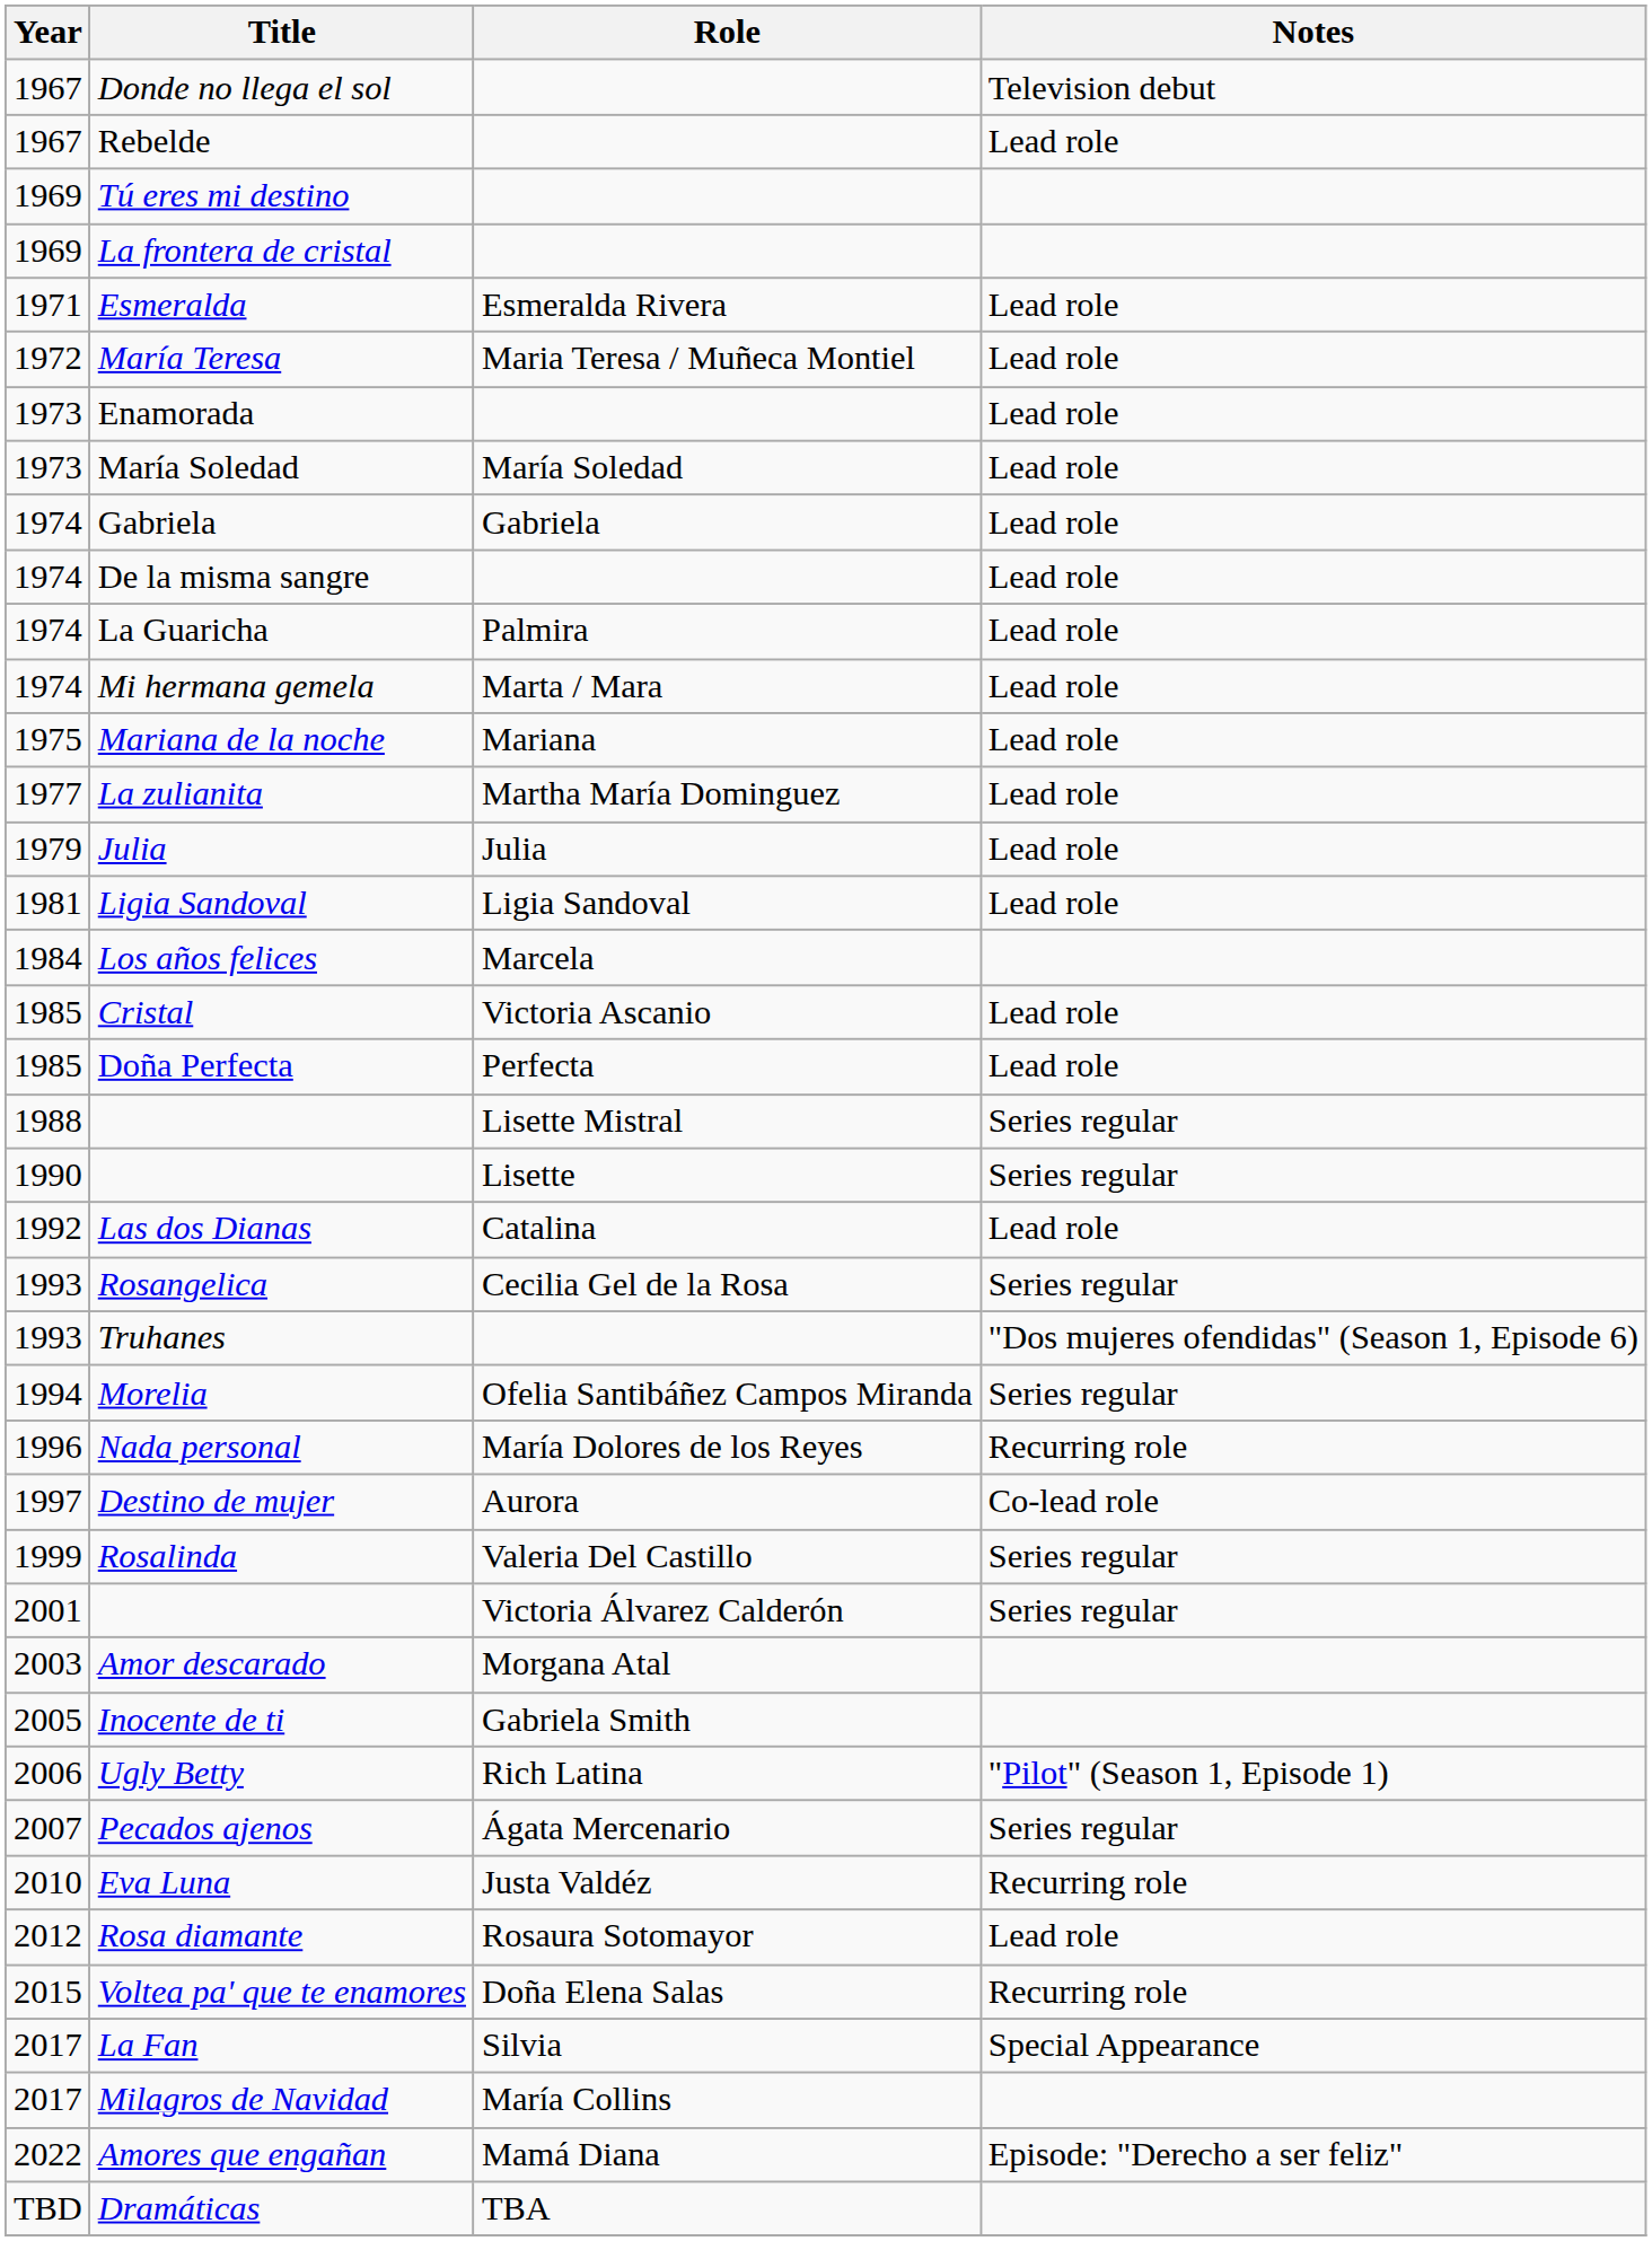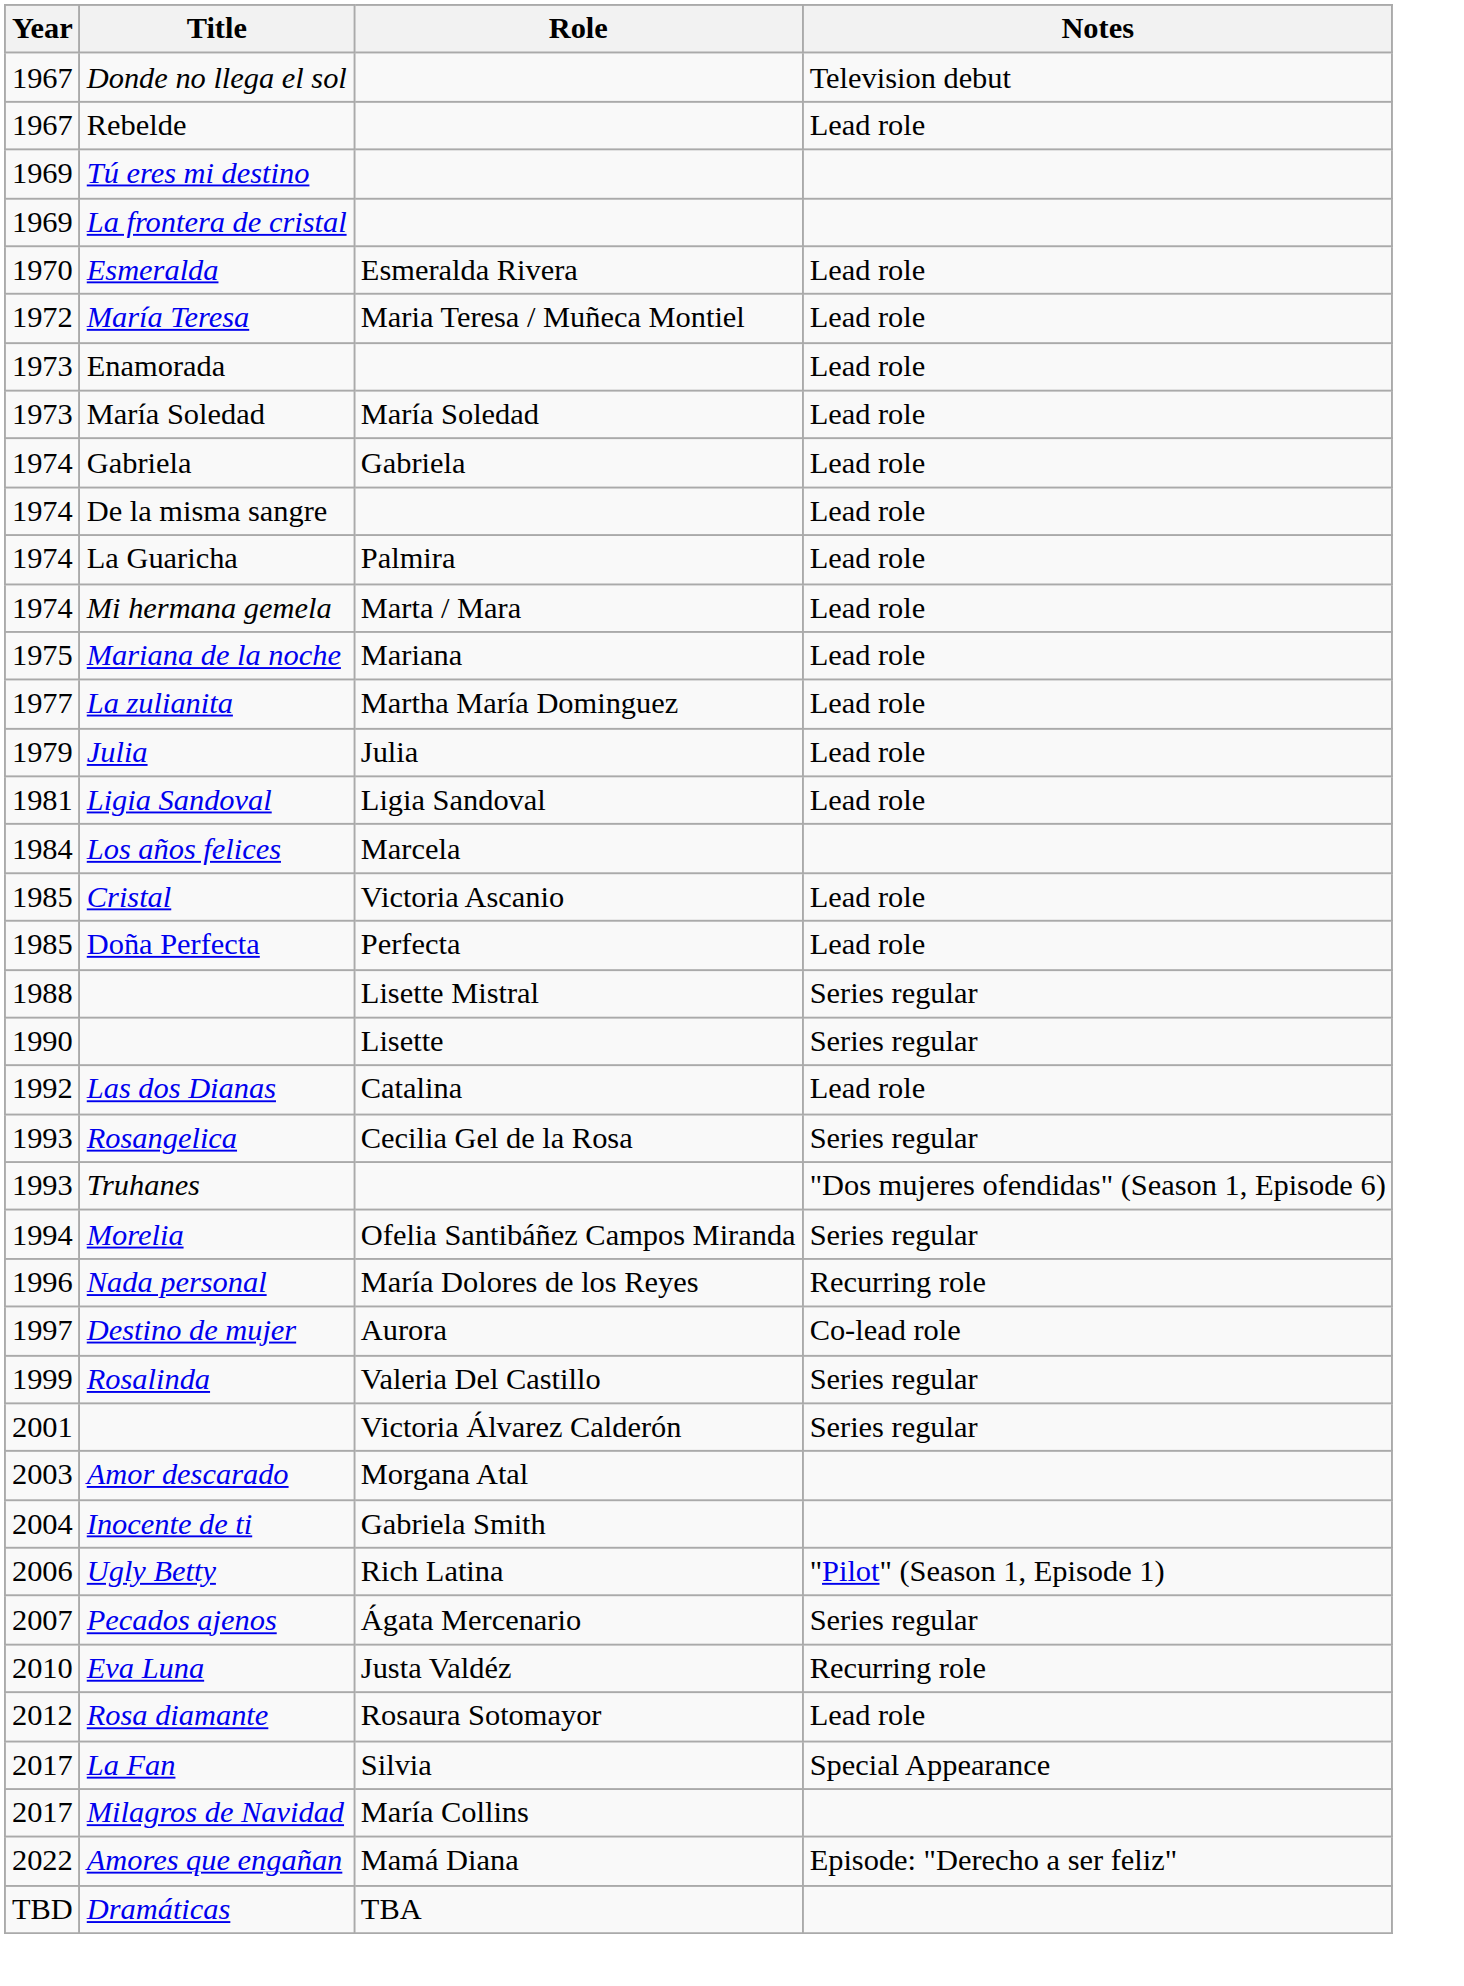Esmeralda | Year: 1971 -> 1970
Inocente de ti | Year: 2005 -> 2004
- row: 2015 | Voltea pa' que te enamores | Doña Elena Salas | Recurring role
